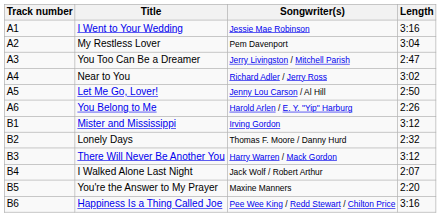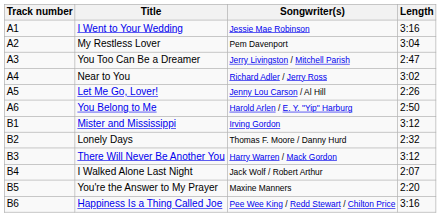Let Me Go, Lover! | Length: 2:50 -> 2:26
You Belong to Me | Length: 2:26 -> 2:50
